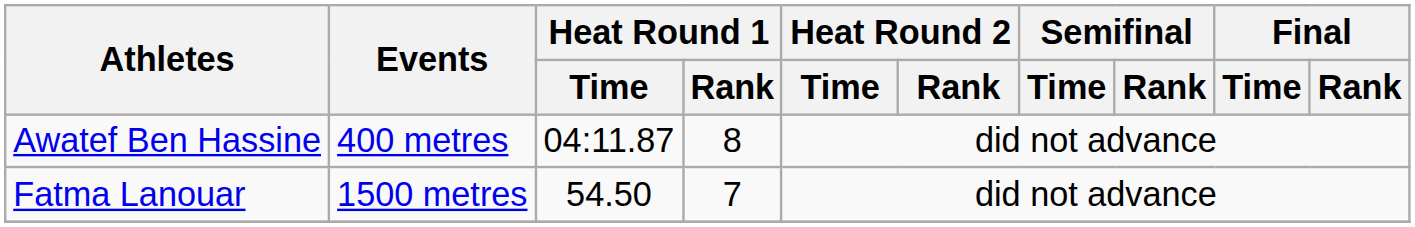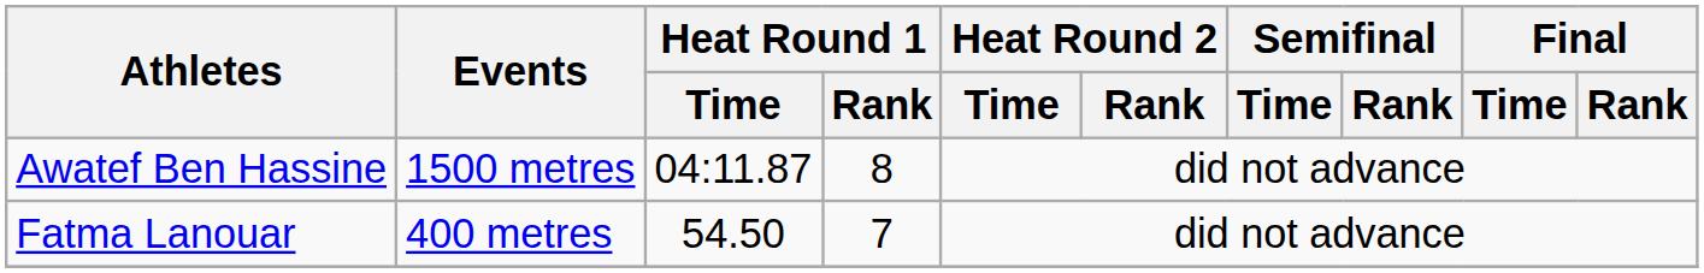Awatef Ben Hassine | Events: 400 metres -> 1500 metres
Fatma Lanouar | Events: 1500 metres -> 400 metres
